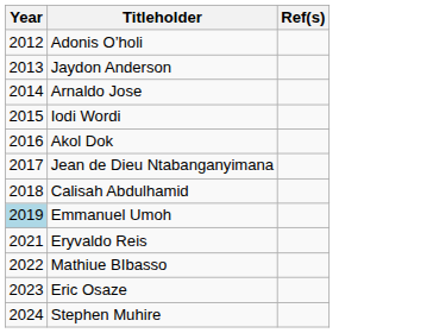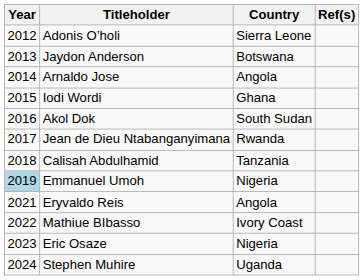+ column: Country | Sierra Leone | Botswana | Angola | Ghana | South Sudan | Rwanda | Tanzania | Nigeria | Angola | Ivory Coast | Nigeria | Uganda
